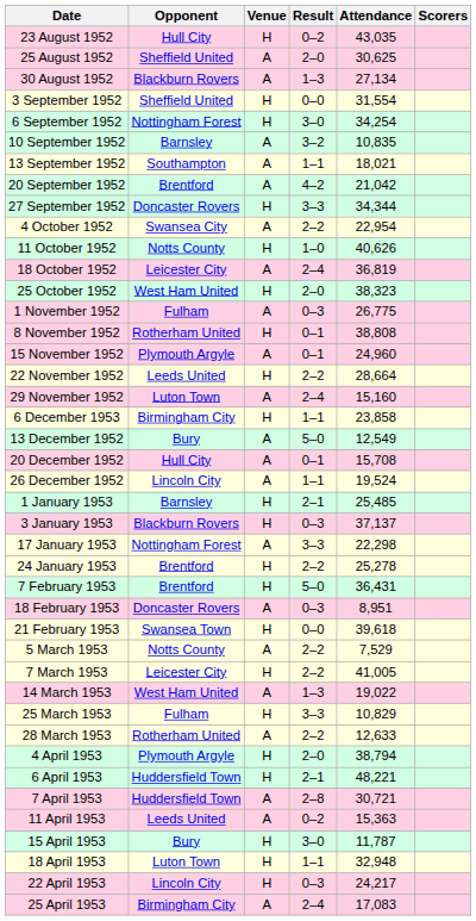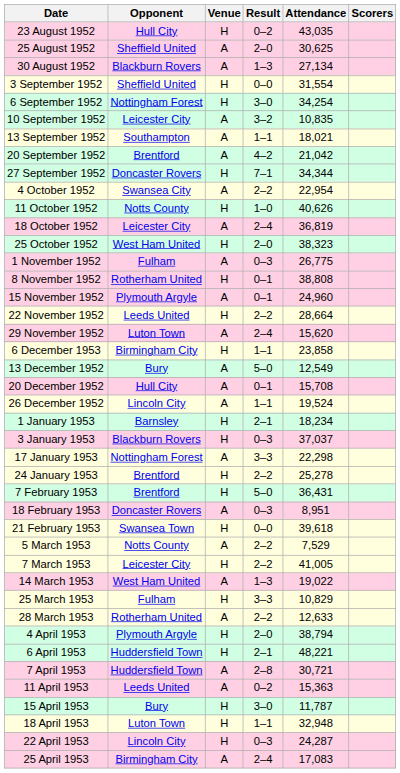10 September 1952 | Opponent: Barnsley -> Leicester City
27 September 1952 | Result: 3–3 -> 7–1
29 November 1952 | Attendance: 15,160 -> 15,620
1 January 1953 | Attendance: 25,485 -> 18,234
3 January 1953 | Attendance: 37,137 -> 37,037
22 April 1953 | Attendance: 24,217 -> 24,287
